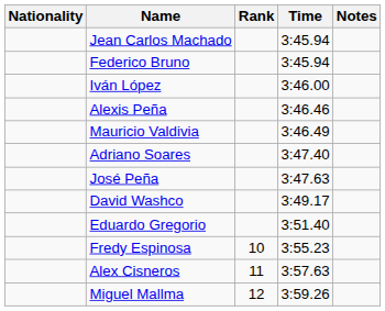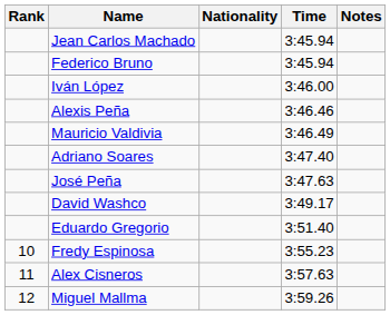columns swapped: Rank <-> Nationality
